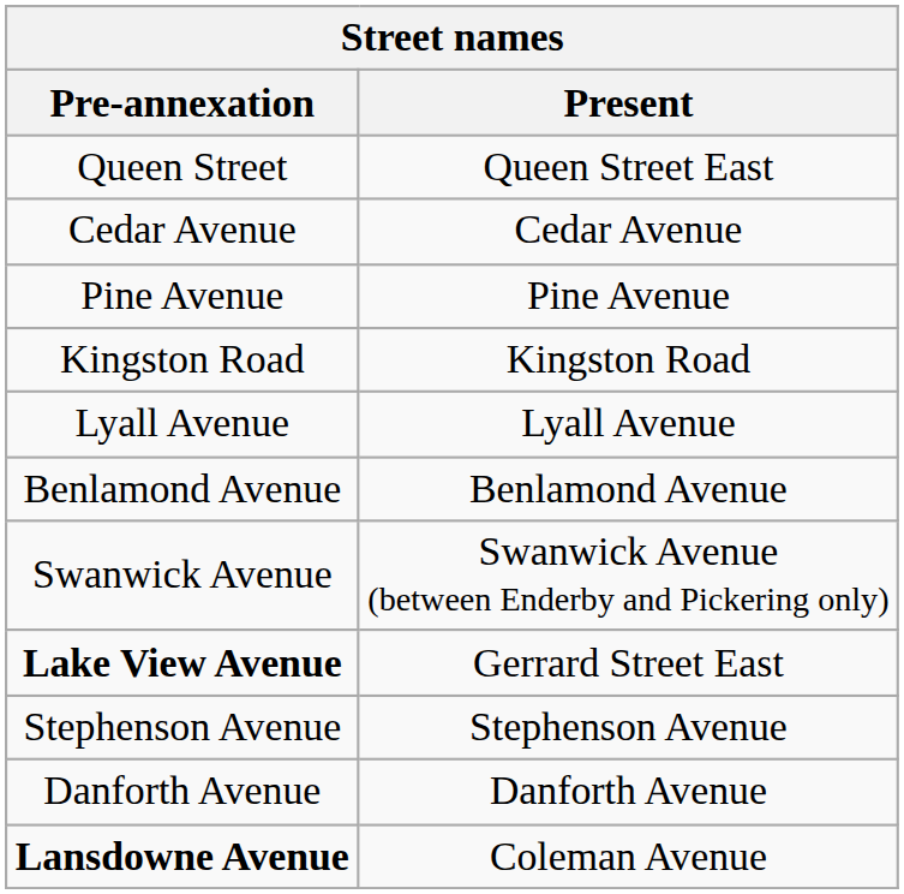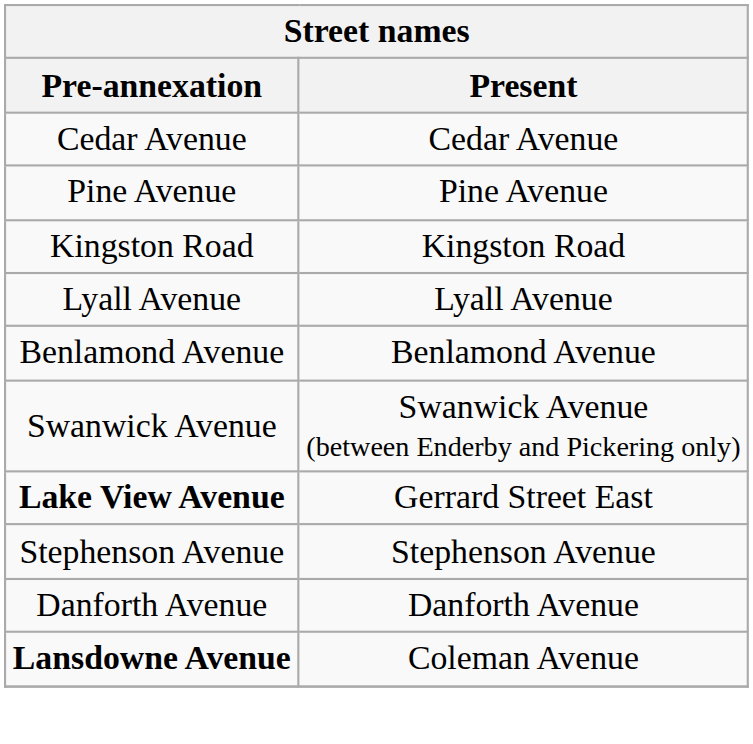- row: Queen Street | Queen Street East
